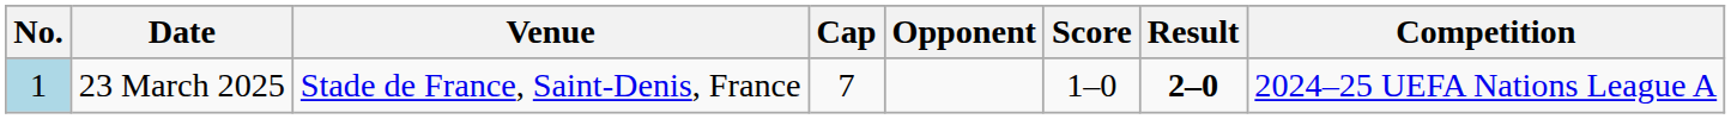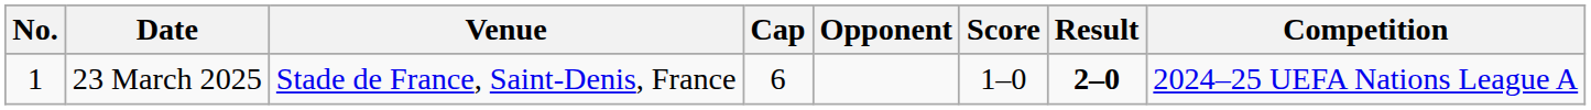23 March 2025 | No.: lightblue background -> no background
23 March 2025 | Cap: 7 -> 6
